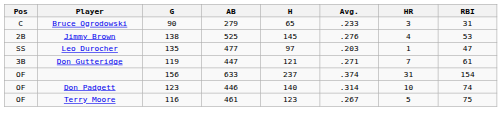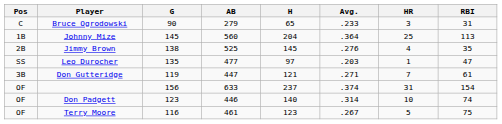+ row: 1B | Johnny Mize | 145 | 560 | 204 | .364 | 25 | 113
Jimmy Brown | RBI: 53 -> 35
